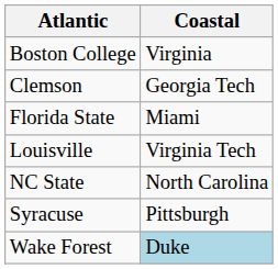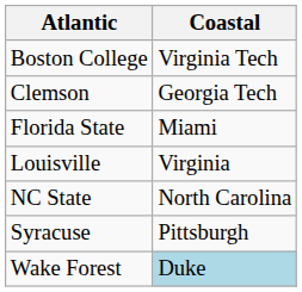Boston College | Coastal: Virginia -> Virginia Tech
Louisville | Coastal: Virginia Tech -> Virginia
